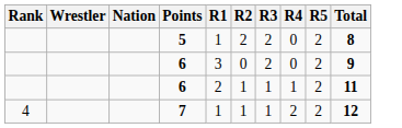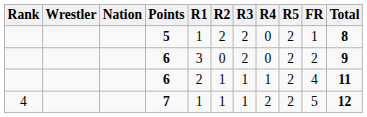+ column: FR | 1 | 2 | 4 | 5
